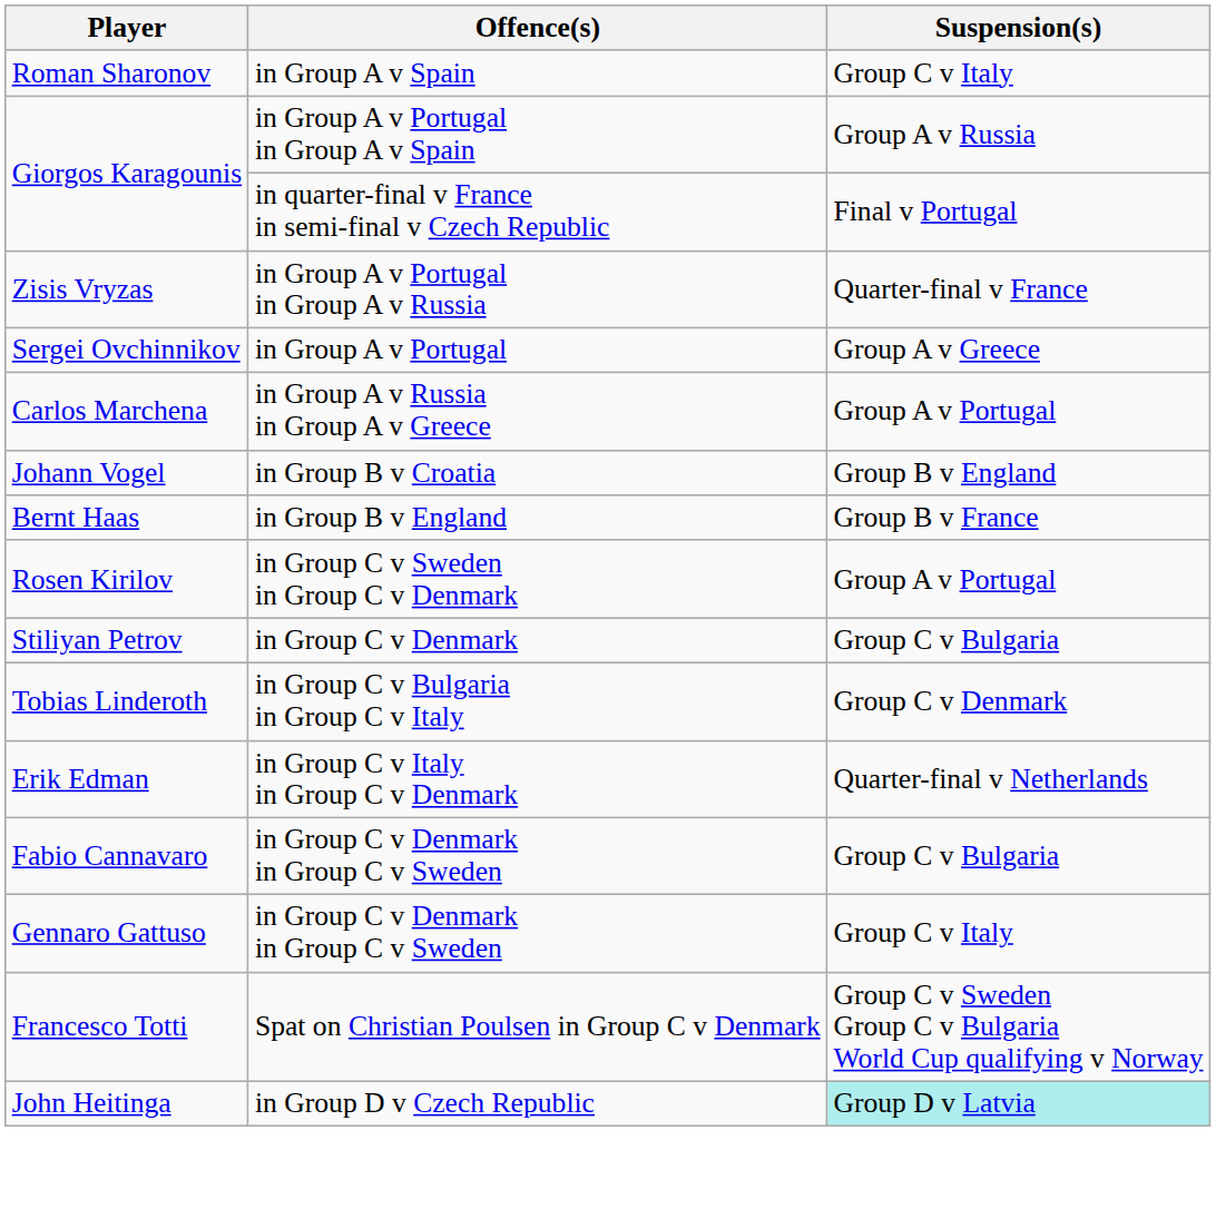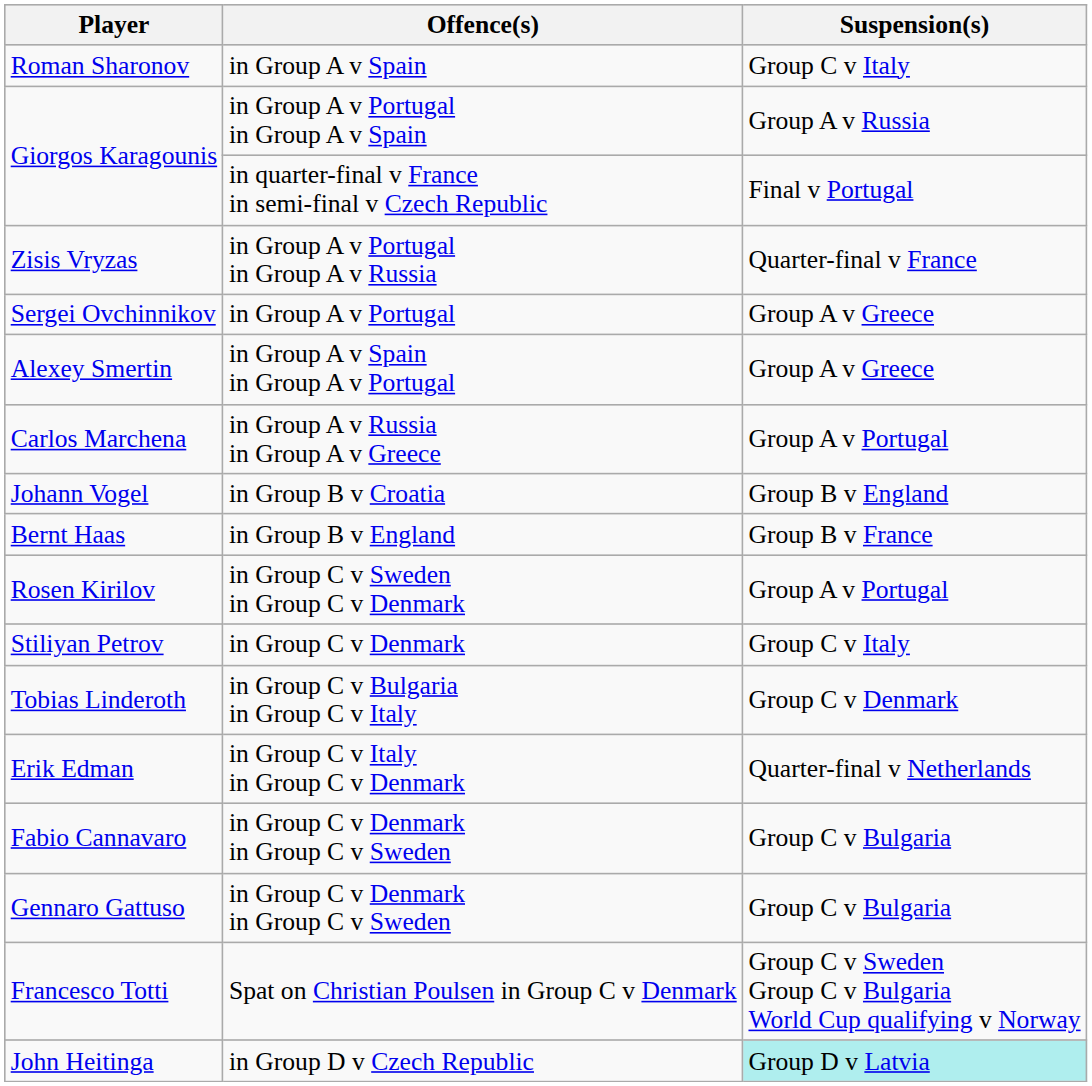+ row: Alexey Smertin | in Group A v Spain in Group A v Portugal | Group A v Greece
Stiliyan Petrov | Suspension(s): Group C v Bulgaria -> Group C v Italy
Gennaro Gattuso | Suspension(s): Group C v Italy -> Group C v Bulgaria
